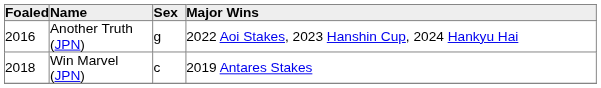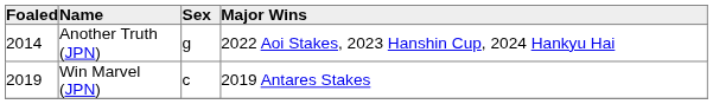Another Truth (JPN) | Foaled: 2016 -> 2014
Win Marvel (JPN) | Foaled: 2018 -> 2019
